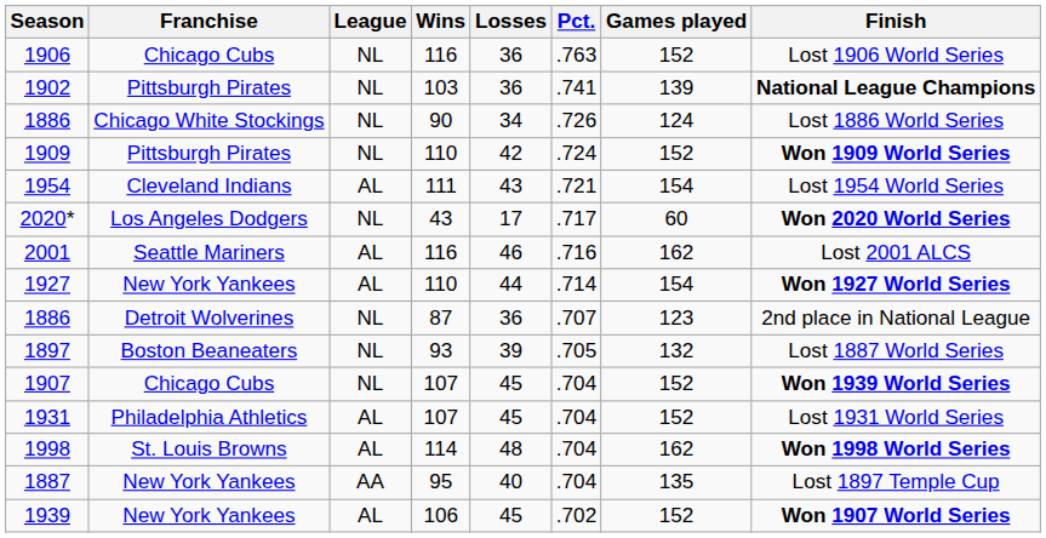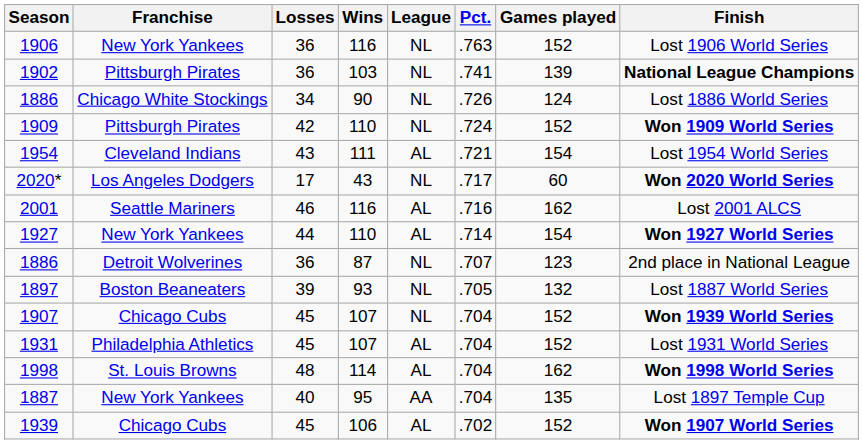columns swapped: League <-> Losses
1906 | Franchise: Chicago Cubs -> New York Yankees
1939 | Franchise: New York Yankees -> Chicago Cubs
